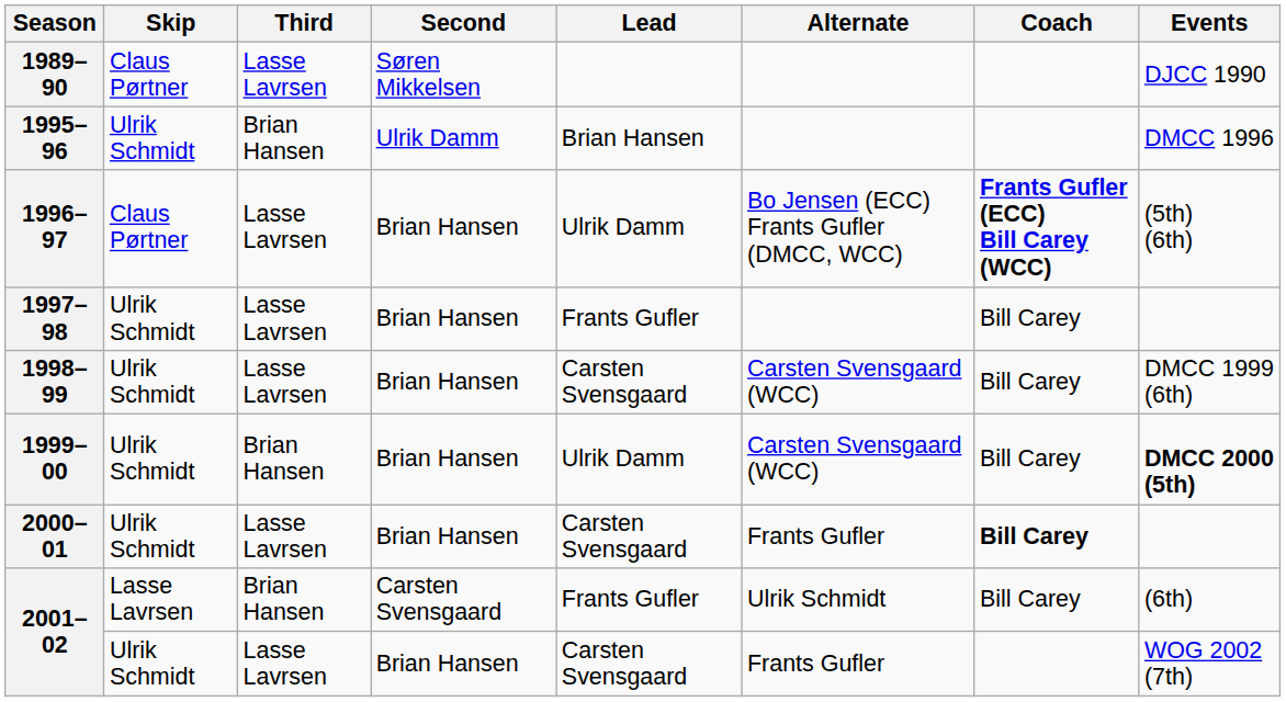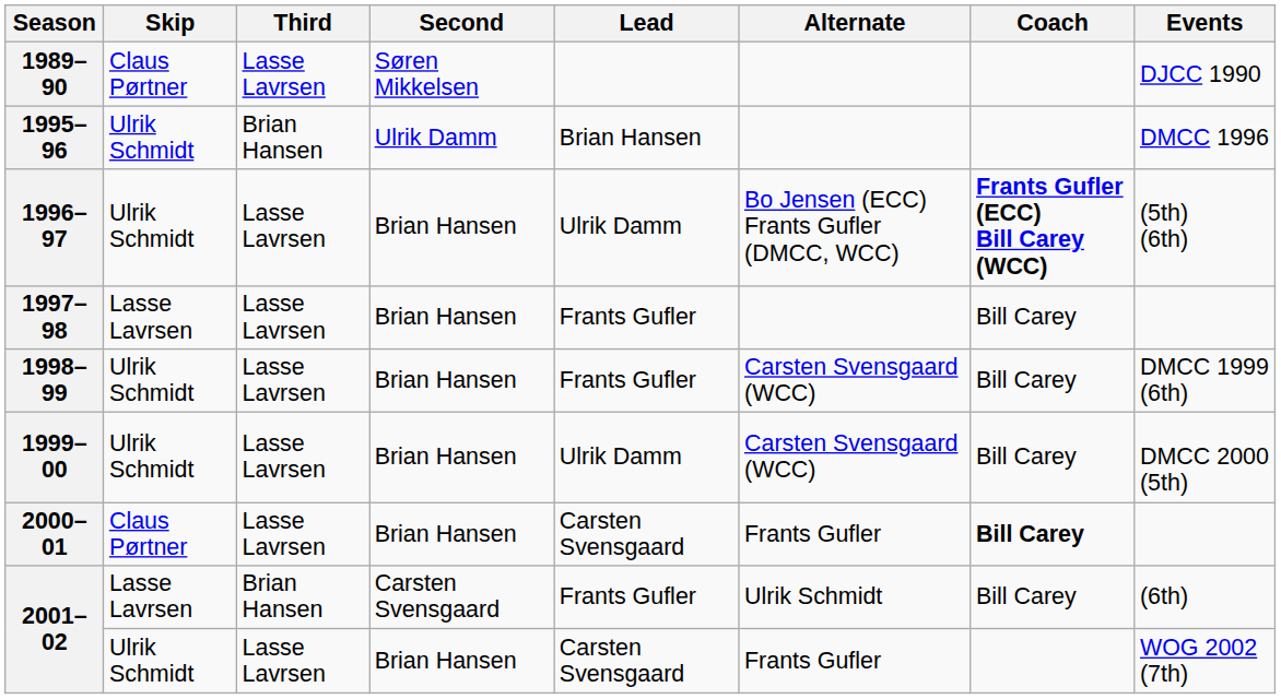1996–97 | Skip: Claus Pørtner -> Ulrik Schmidt
1997–98 | Skip: Ulrik Schmidt -> Lasse Lavrsen
1998–99 | Lead: Carsten Svensgaard -> Frants Gufler
1999–00 | Third: Brian Hansen -> Lasse Lavrsen
1999–00 | Events: bold -> normal
2000–01 | Skip: Ulrik Schmidt -> Claus Pørtner
